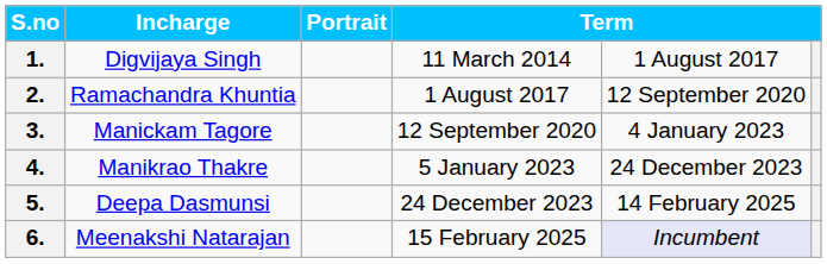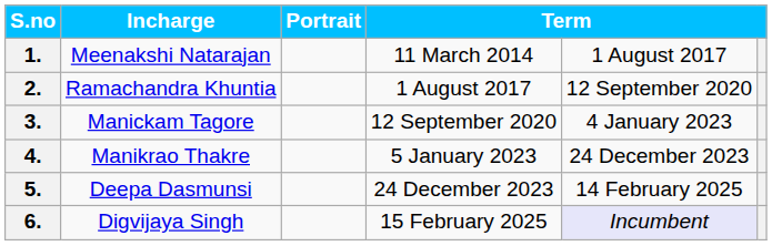1. | Incharge: Digvijaya Singh -> Meenakshi Natarajan
6. | Incharge: Meenakshi Natarajan -> Digvijaya Singh
